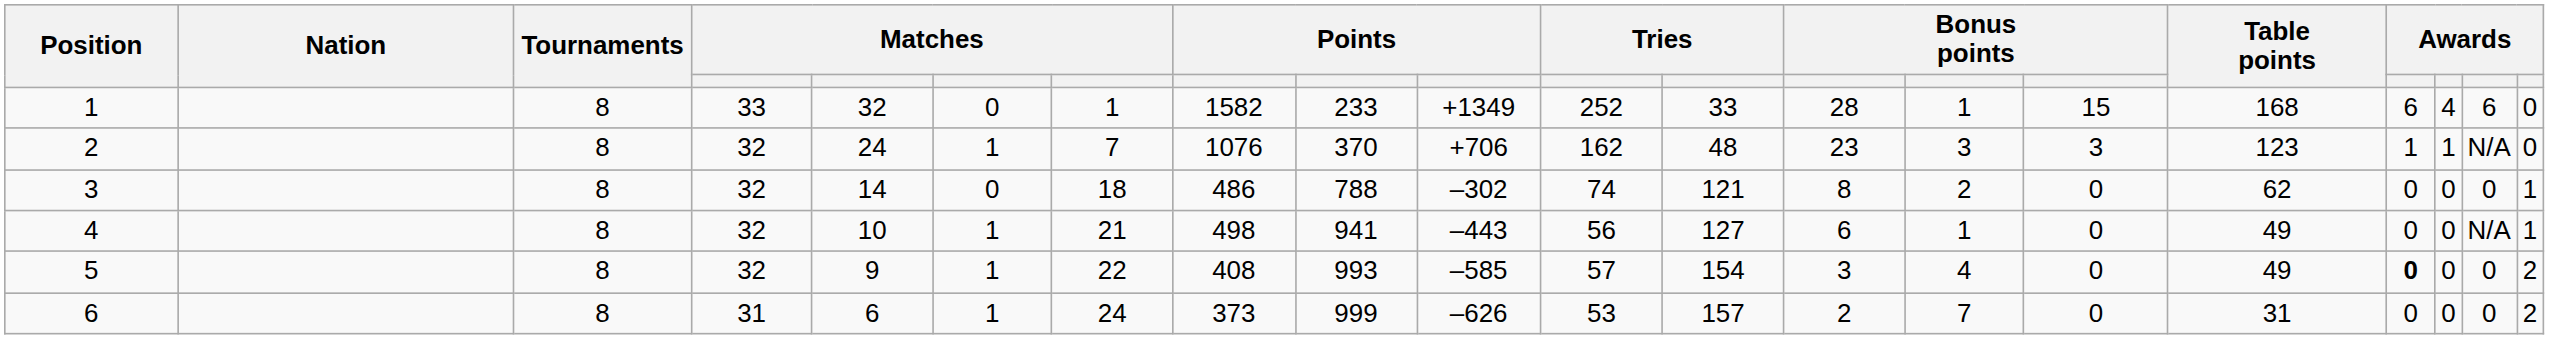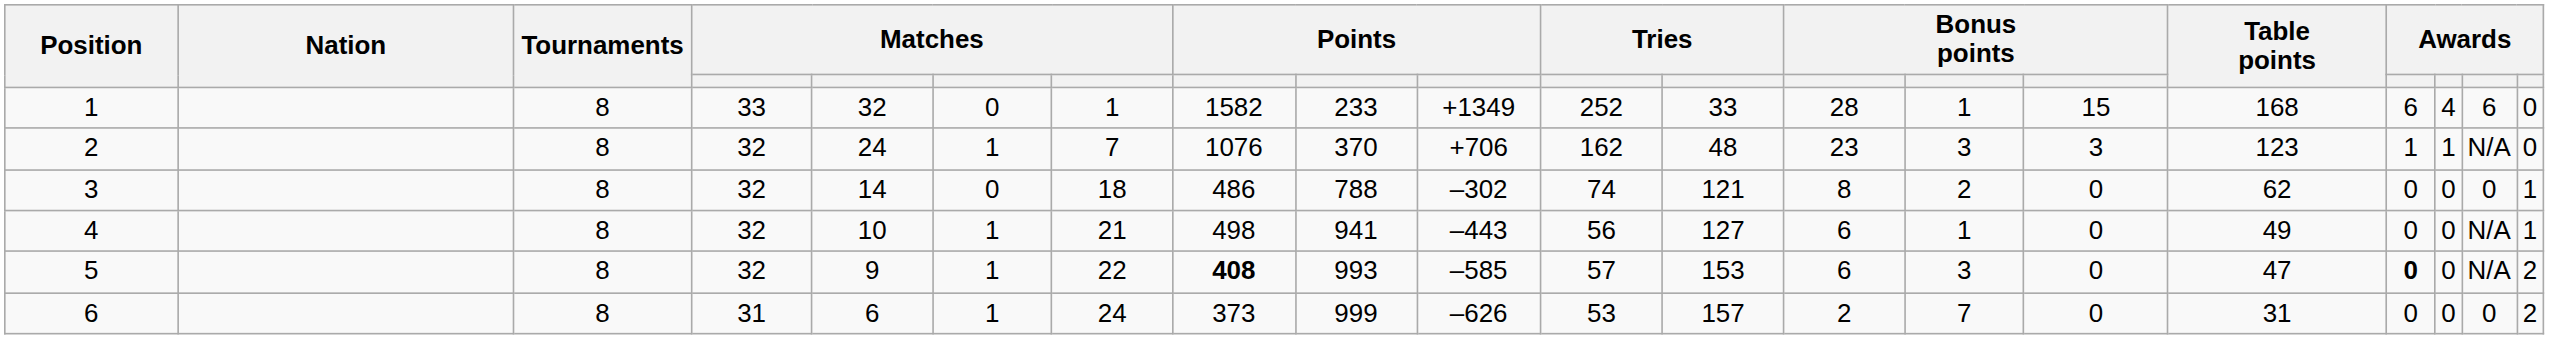5 | column 8: normal -> bold
5 | column 12: 154 -> 153
5 | column 13: 3 -> 6
5 | column 14: 4 -> 3
5 | Table points: 49 -> 47
5 | column 19: 0 -> N/A
